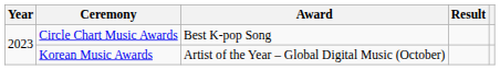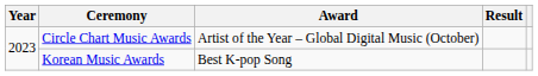Circle Chart Music Awards | Award: Best K-pop Song -> Artist of the Year – Global Digital Music (October)
Korean Music Awards | Award: Artist of the Year – Global Digital Music (October) -> Best K-pop Song
